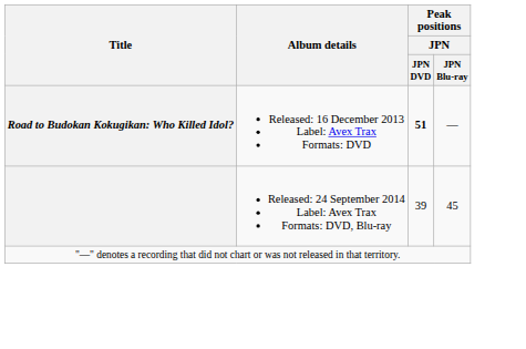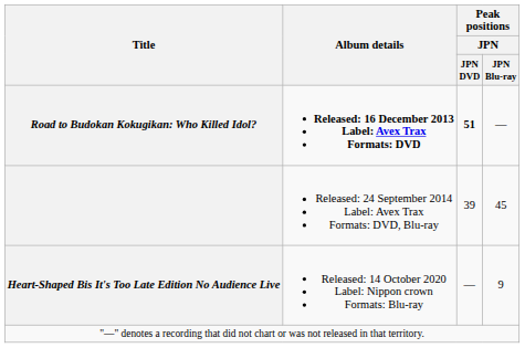Road to Budokan Kokugikan: Who Killed Idol? | Album details: normal -> bold
+ row: Heart-Shaped Bis It's Too Late Edition No Audience Live | Released: 14 October 2020 Label: Nippon crown Formats: Blu-ray | — | 9
